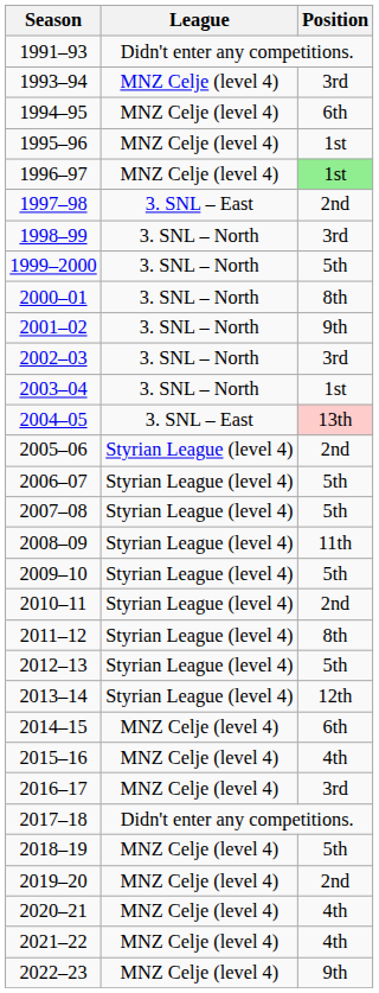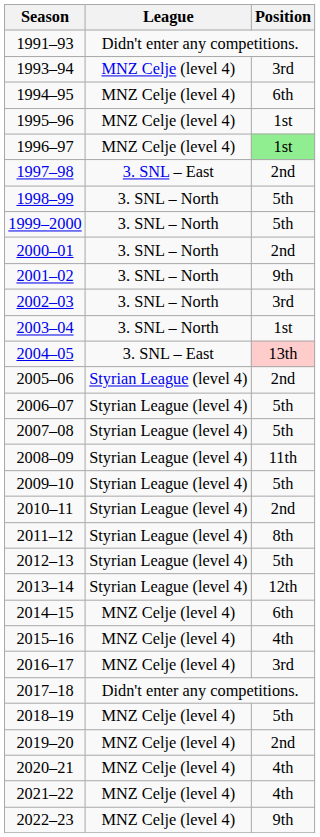1998–99 | Position: 3rd -> 5th
2000–01 | Position: 8th -> 2nd
